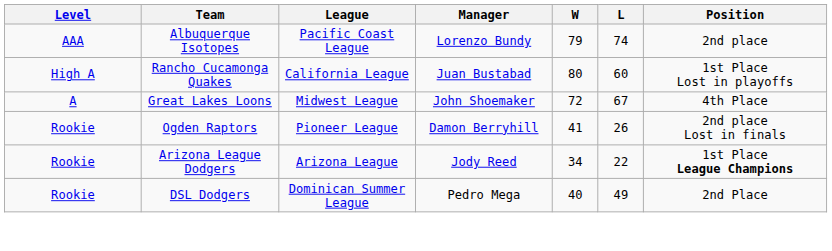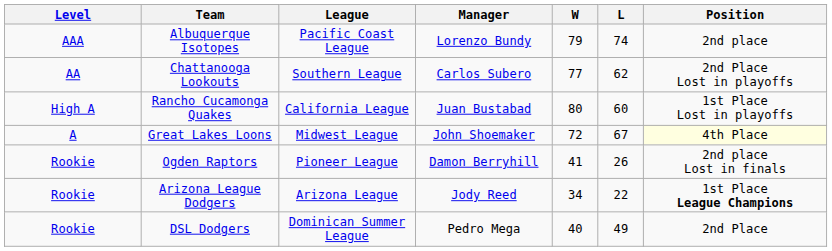+ row: AA | Chattanooga Lookouts | Southern League | Carlos Subero | 77 | 62 | 2nd Place Lost in playoffs
Great Lakes Loons | Position: no background -> lightyellow background
